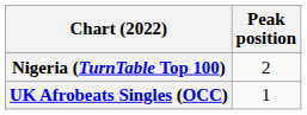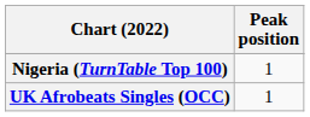Nigeria (TurnTable Top 100) | Peak position: 2 -> 1
